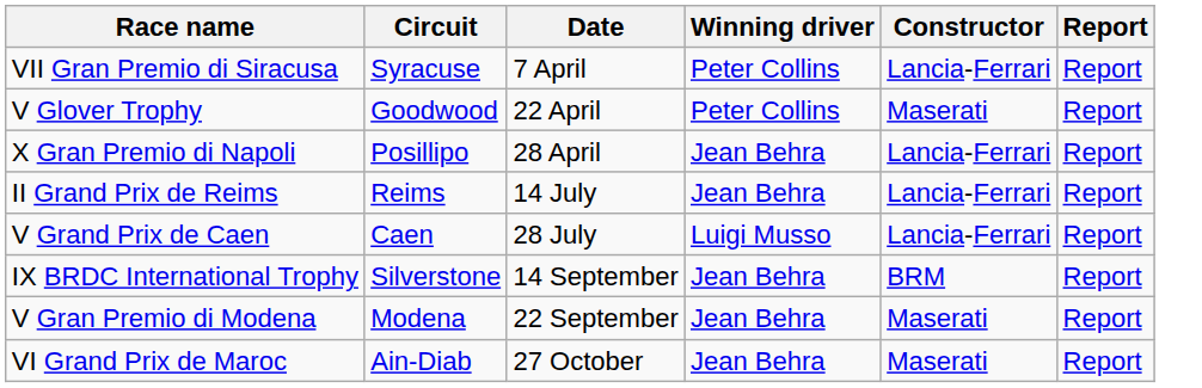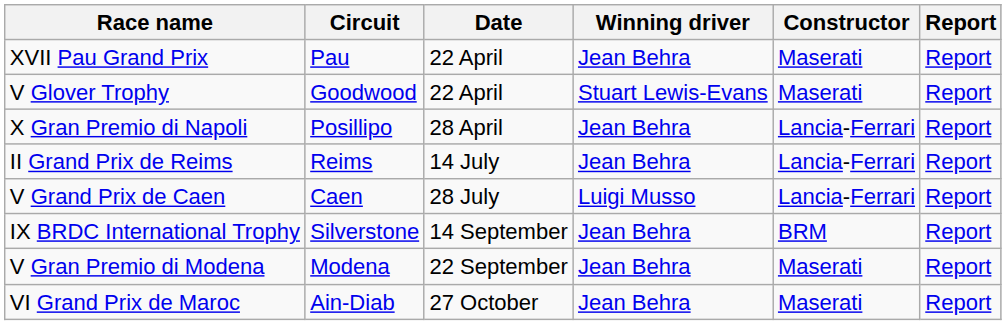- row: VII Gran Premio di Siracusa | Syracuse | 7 April | Peter Collins | Lancia-Ferrari | Report
+ row: XVII Pau Grand Prix | Pau | 22 April | Jean Behra | Maserati | Report
V Glover Trophy | Winning driver: Peter Collins -> Stuart Lewis-Evans
